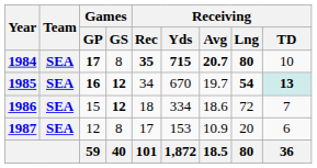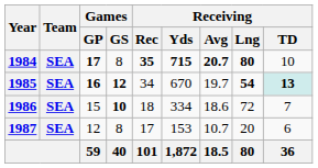1986 | Games / GS: 12 -> 10
1987 | Receiving / Avg: 10.9 -> 10.7
